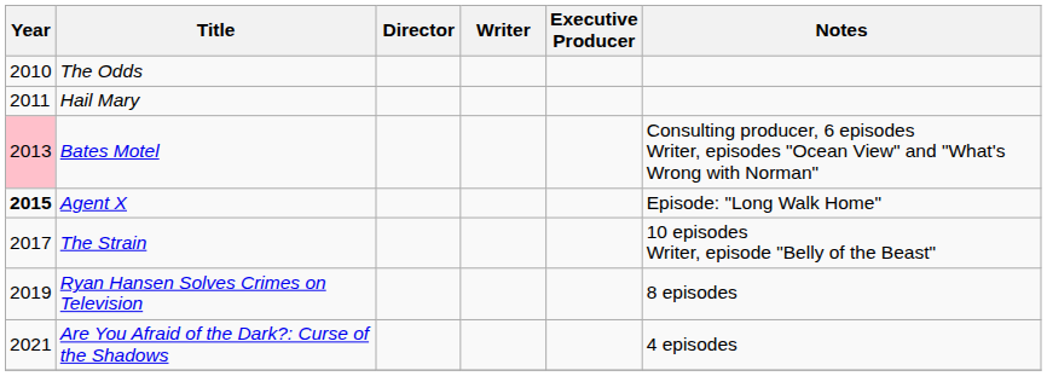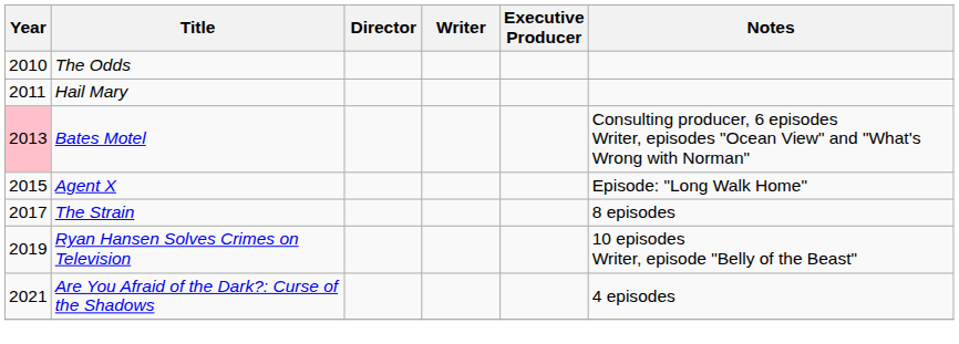Agent X | Year: bold -> normal
The Strain | Notes: 10 episodes Writer, episode "Belly of the Beast" -> 8 episodes
Ryan Hansen Solves Crimes on Television | Notes: 8 episodes -> 10 episodes Writer, episode "Belly of the Beast"
